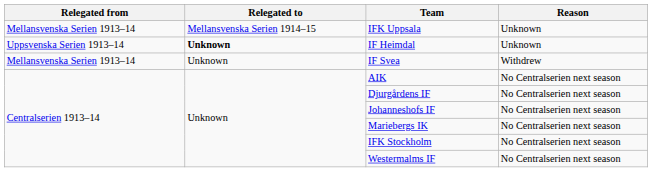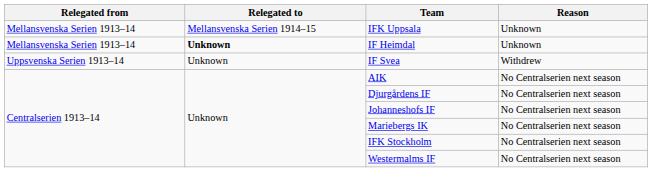IF Heimdal | Relegated from: Uppsvenska Serien 1913–14 -> Mellansvenska Serien 1913–14
IF Svea | Relegated from: Mellansvenska Serien 1913–14 -> Uppsvenska Serien 1913–14
